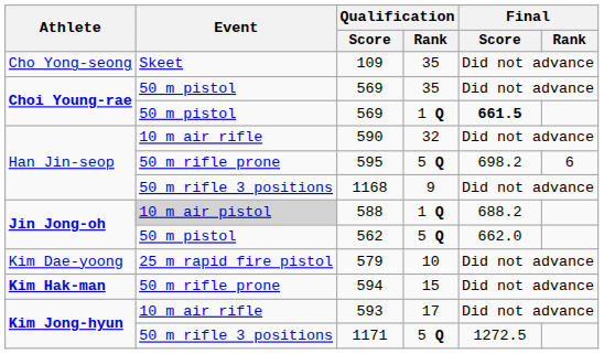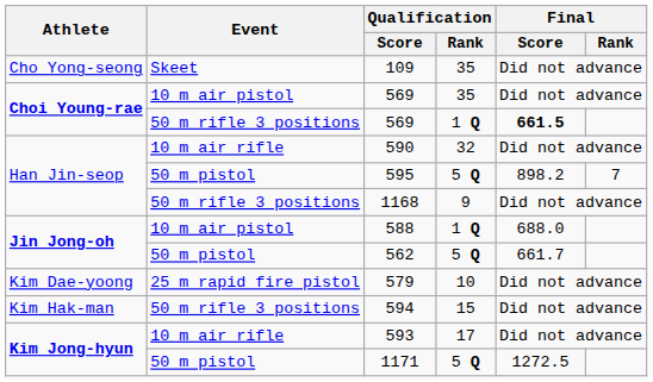569 / 35 | Event: 50 m pistol -> 10 m air pistol
569 / 1 Q | Event: 50 m pistol -> 50 m rifle 3 positions
595 | Event: 50 m rifle prone -> 50 m pistol
595 | Final / Score: 698.2 -> 898.2
595 | Final / Rank: 6 -> 7
588 | Event: lightgrey background -> no background
588 | Final / Score: 688.2 -> 688.0
562 | Final / Score: 662.0 -> 661.7
594 | Athlete: bold -> normal
594 | Event: 50 m rifle prone -> 50 m rifle 3 positions
1171 | Event: 50 m rifle 3 positions -> 50 m pistol
